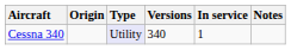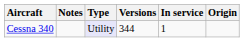columns swapped: Origin <-> Notes
Cessna 340 | Versions: 340 -> 344
